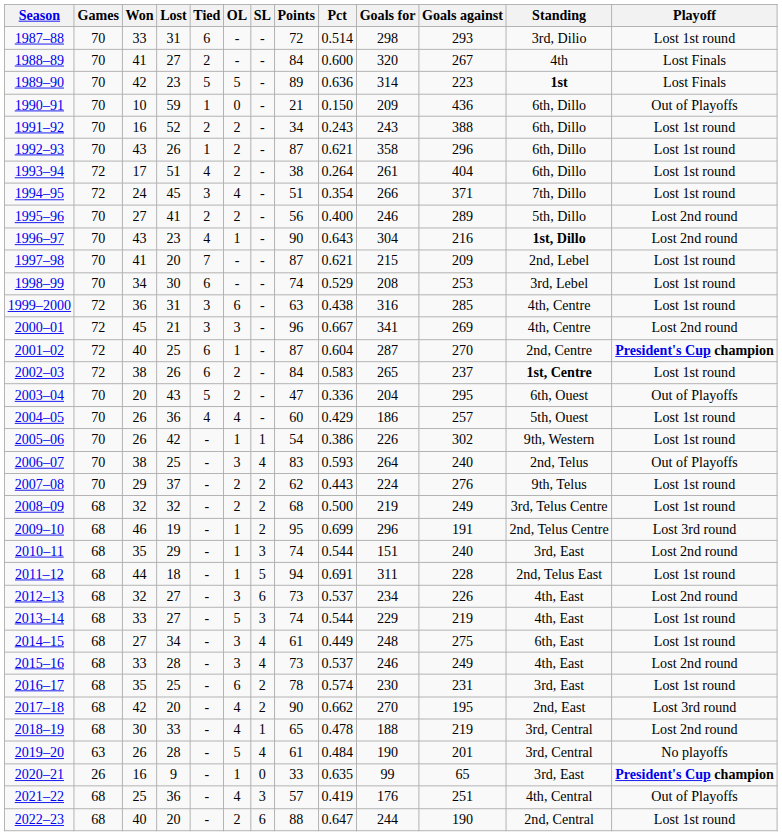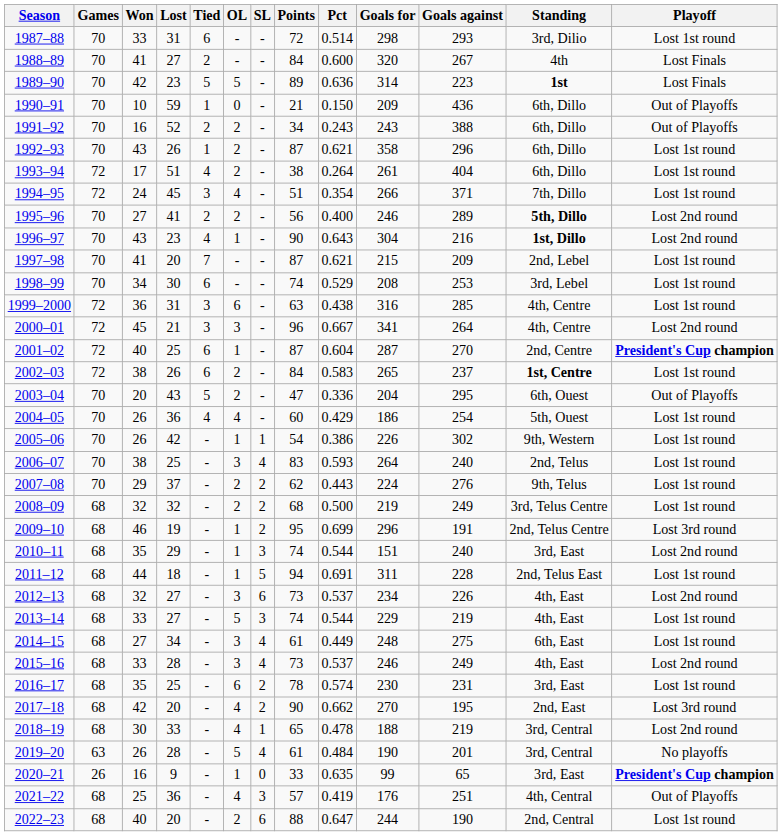1991–92 | Playoff: Lost 1st round -> Out of Playoffs
1995–96 | Standing: normal -> bold
2000–01 | Goals against: 269 -> 264
2004–05 | Goals against: 257 -> 254
2006–07 | Playoff: Out of Playoffs -> Lost 1st round
